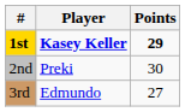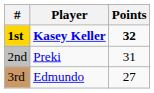1st | Points: 29 -> 32
2nd | Points: 30 -> 31
